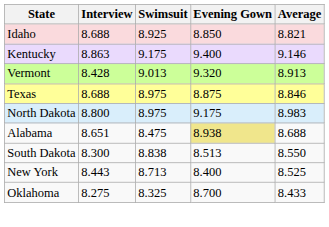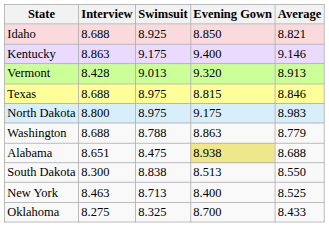Texas | Evening Gown: 8.875 -> 8.815
+ row: Washington | 8.688 | 8.788 | 8.863 | 8.779
New York | Interview: 8.443 -> 8.463
